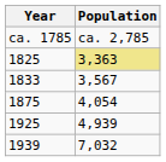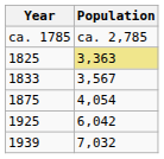1925 | Population: 4,939 -> 6,042
